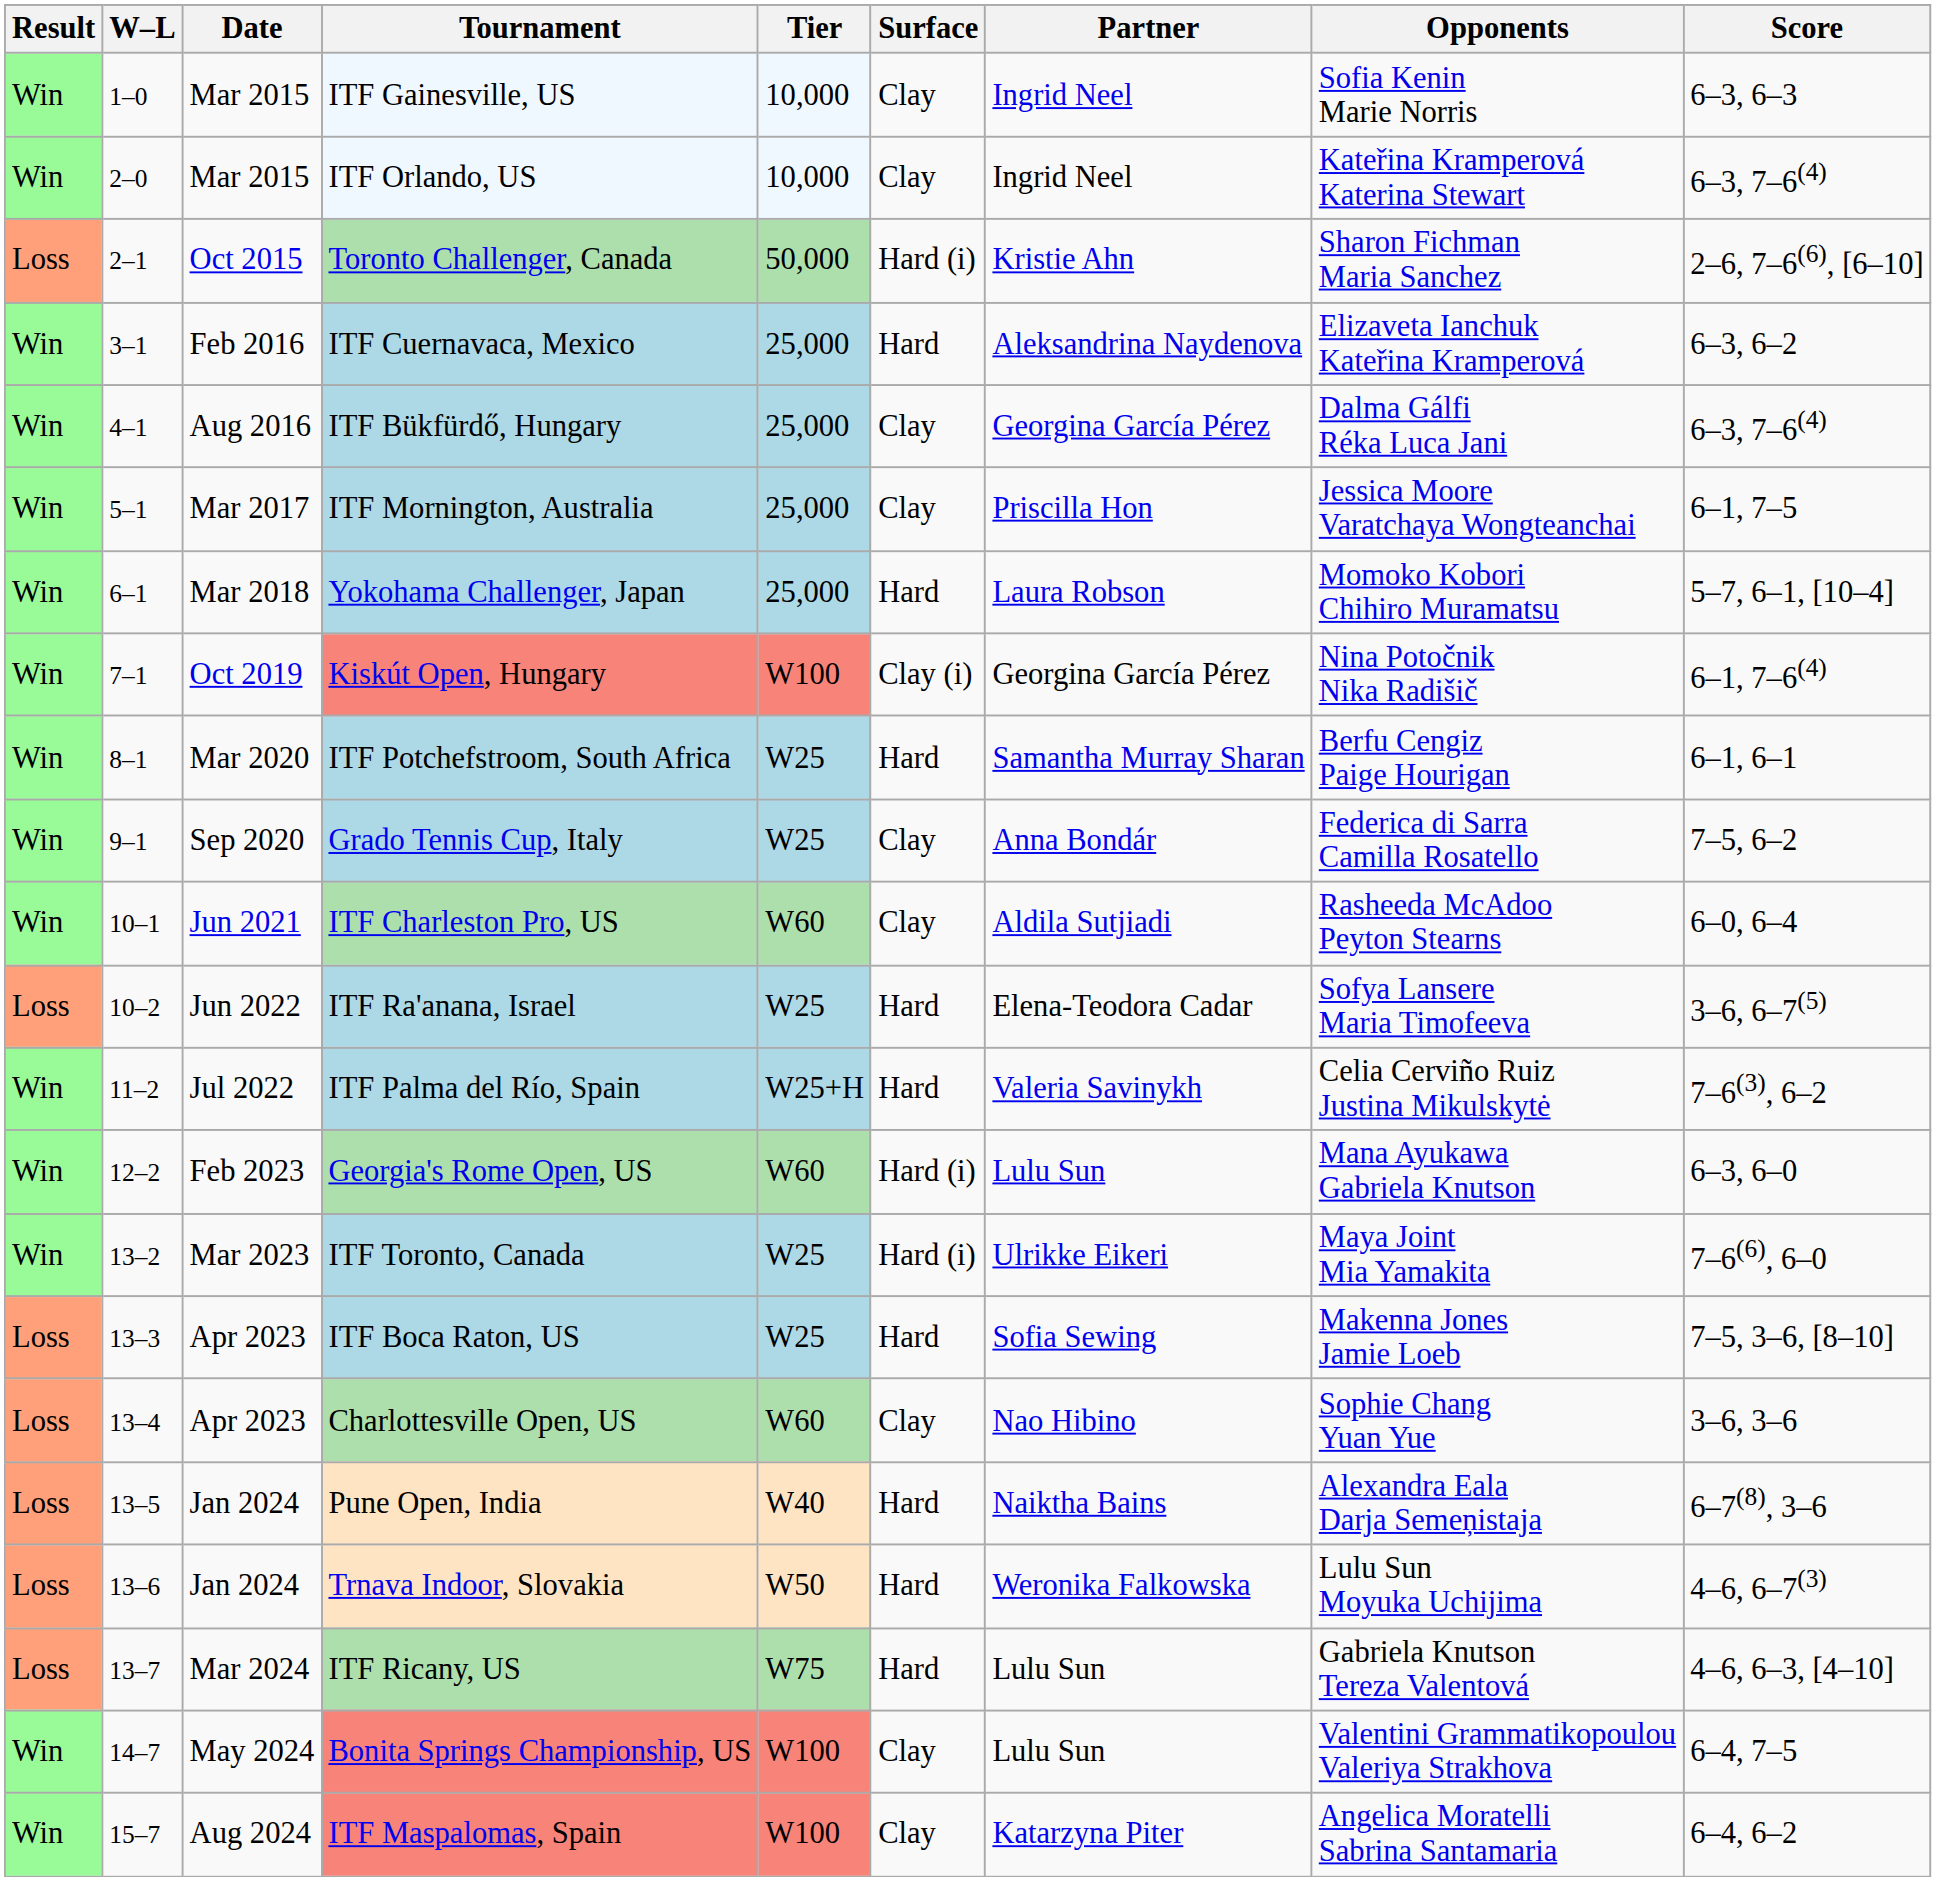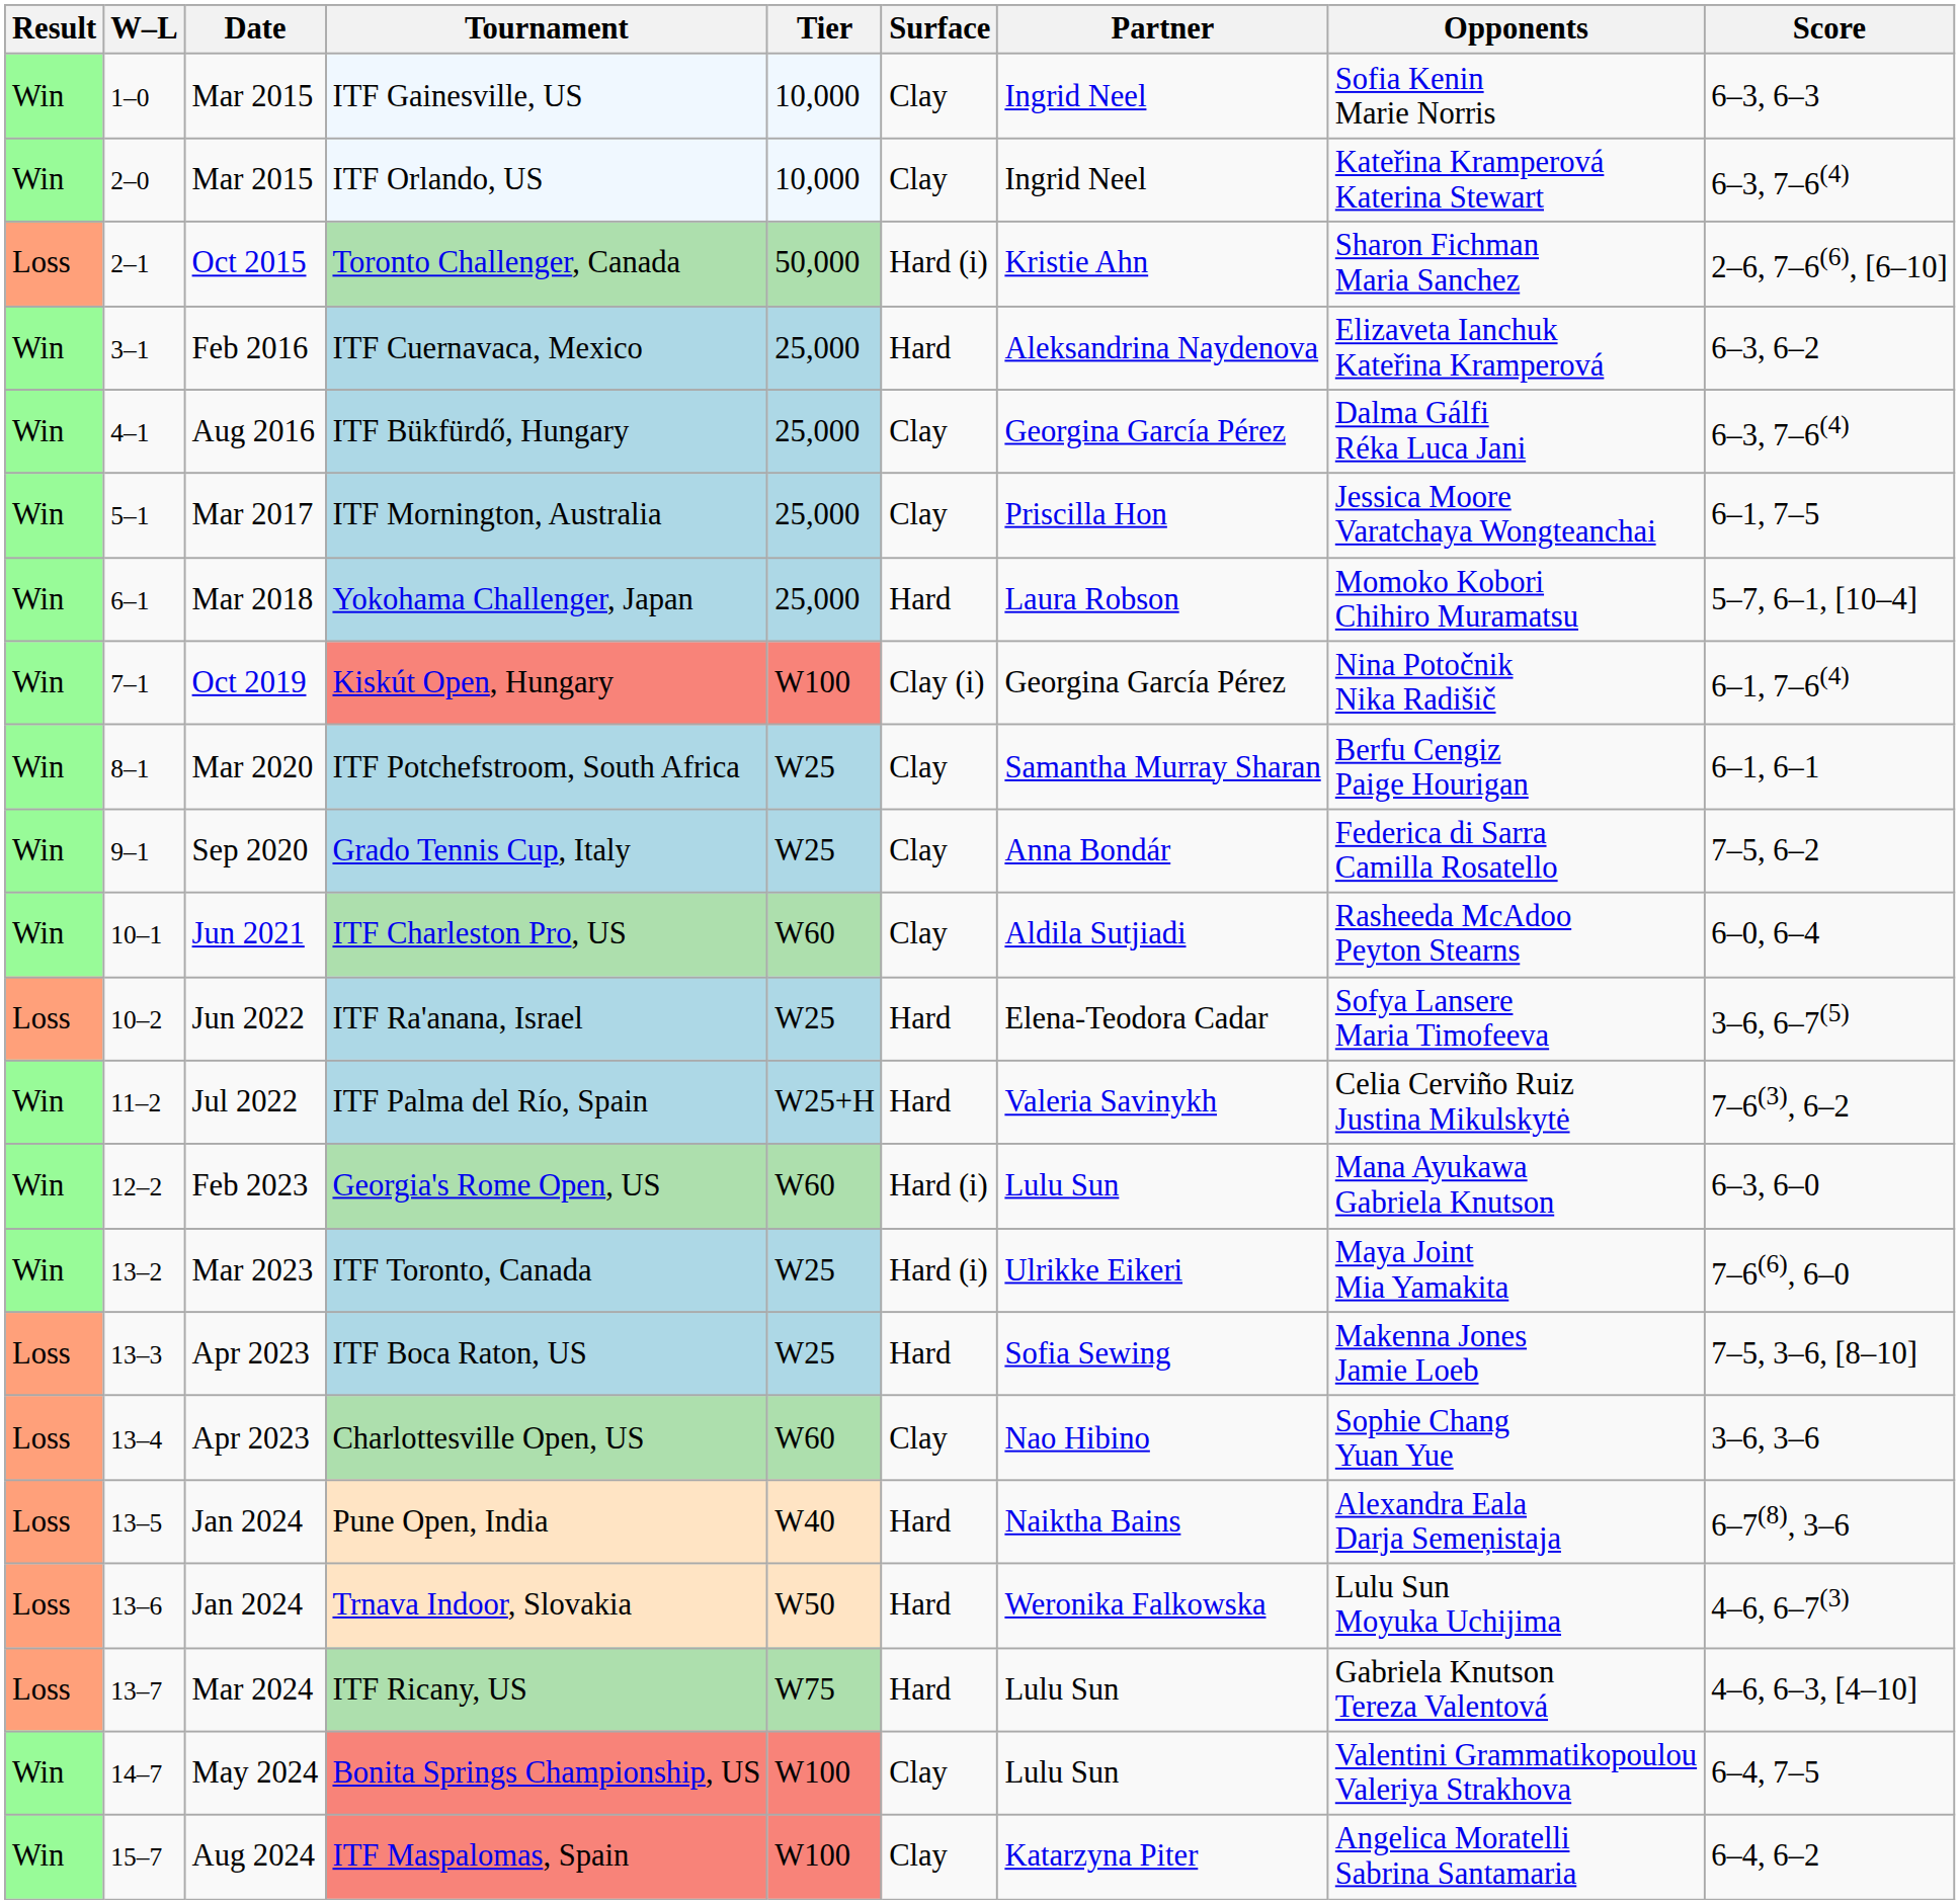ITF Potchefstroom, South Africa | Surface: Hard -> Clay
